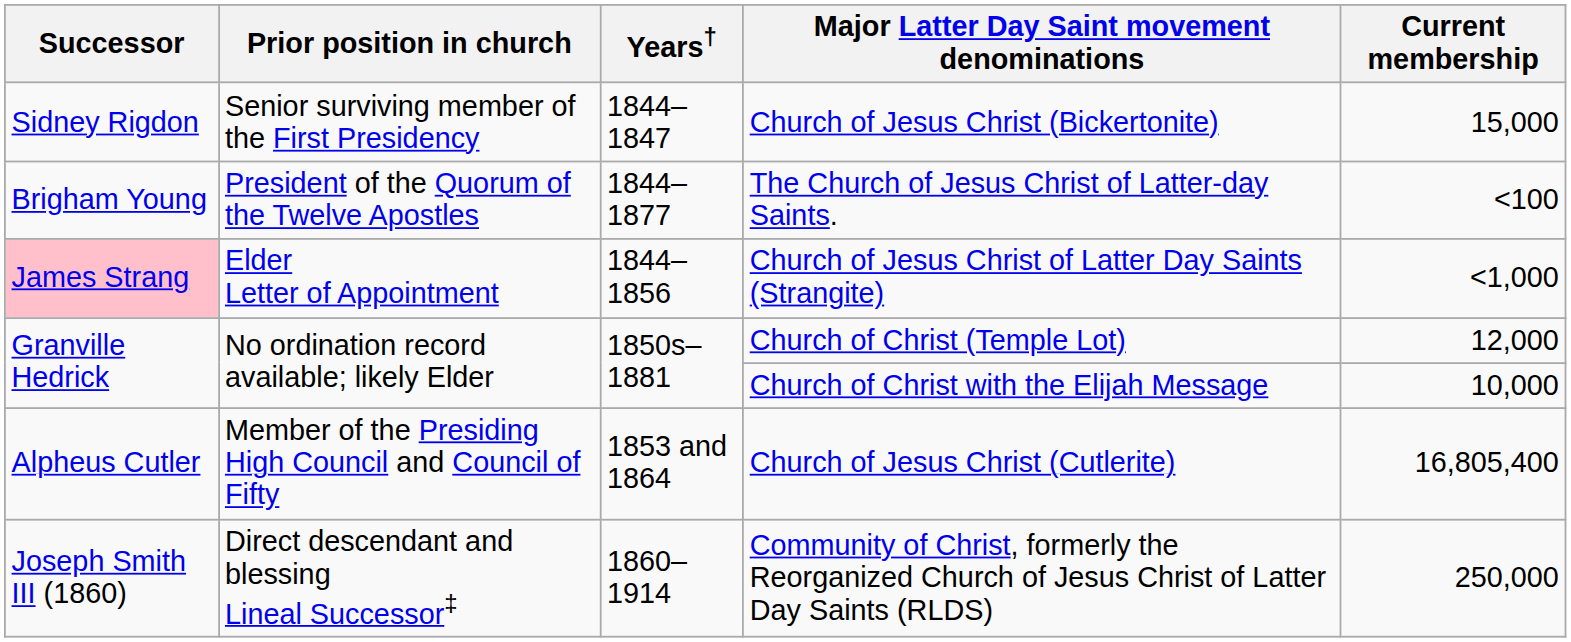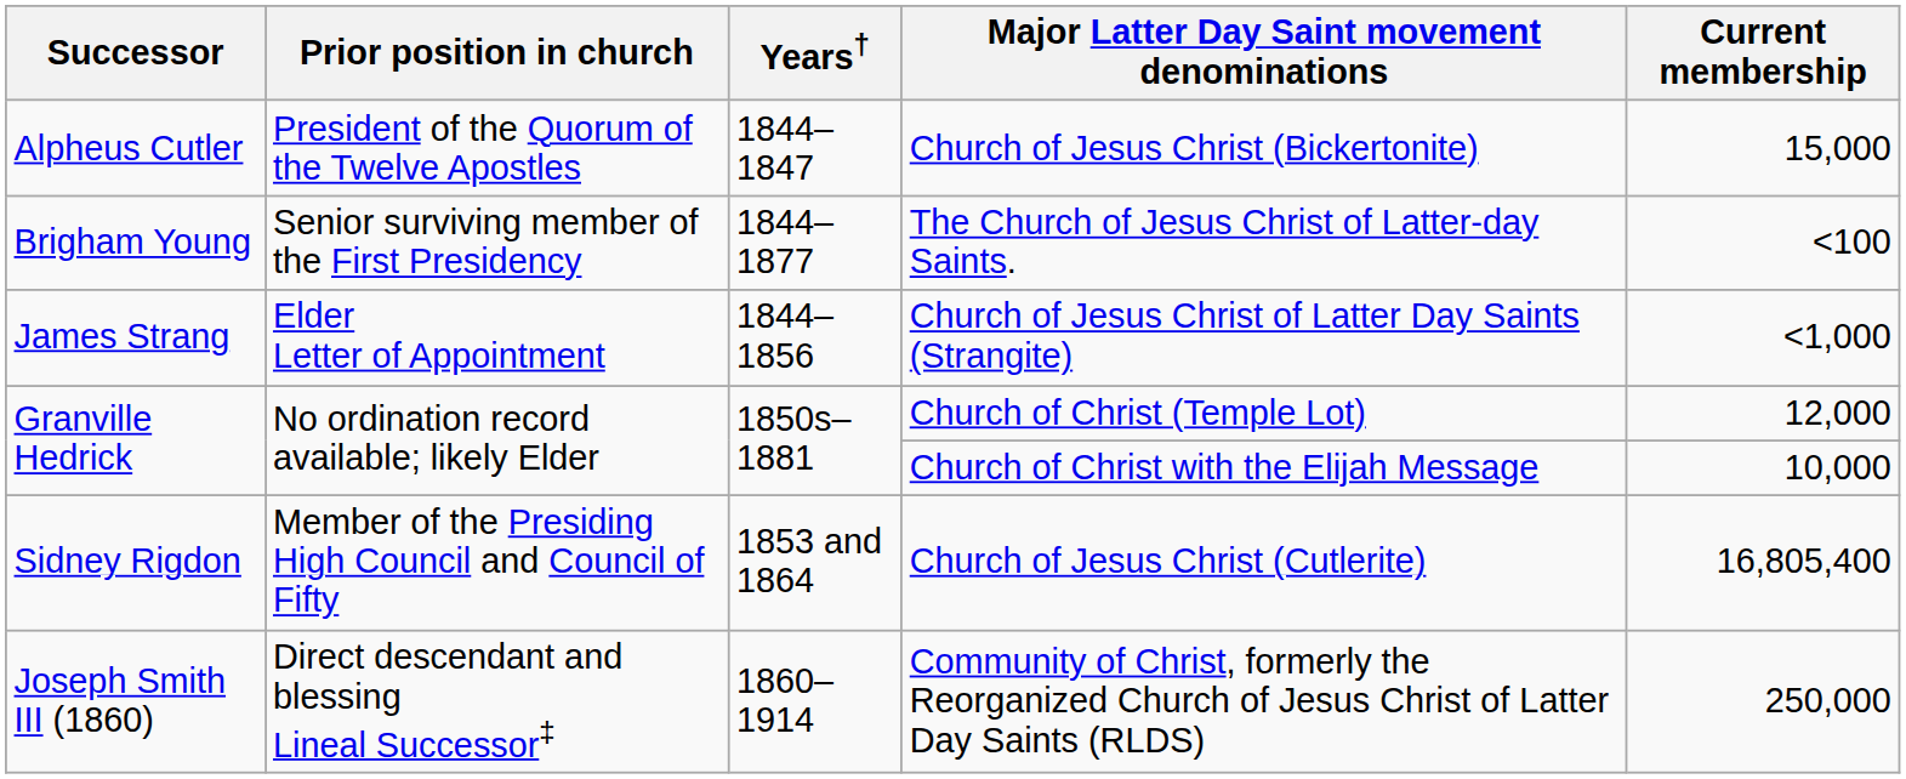Church of Jesus Christ (Bickertonite) | Successor: Sidney Rigdon -> Alpheus Cutler
Church of Jesus Christ (Bickertonite) | Prior position in church: Senior surviving member of the First Presidency -> President of the Quorum of the Twelve Apostles
The Church of Jesus Christ of Latter-day Saints. | Prior position in church: President of the Quorum of the Twelve Apostles -> Senior surviving member of the First Presidency
Church of Jesus Christ of Latter Day Saints (Strangite) | Successor: pink background -> no background
Church of Jesus Christ (Cutlerite) | Successor: Alpheus Cutler -> Sidney Rigdon
